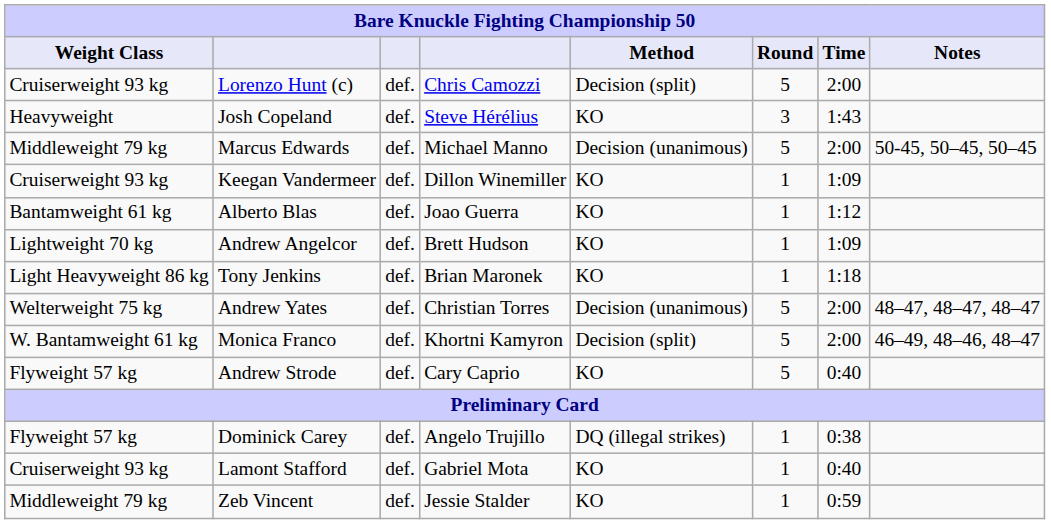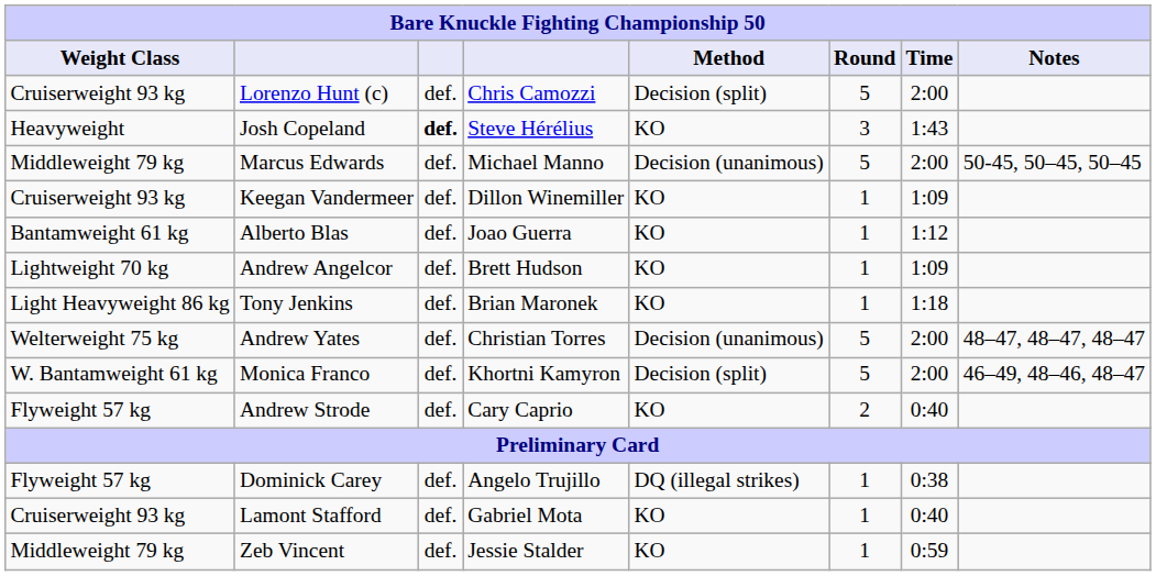Josh Copeland | column 3: normal -> bold
Andrew Strode | Round: 5 -> 2
